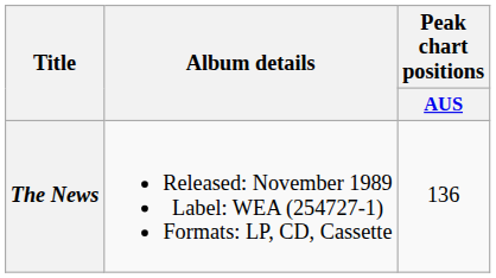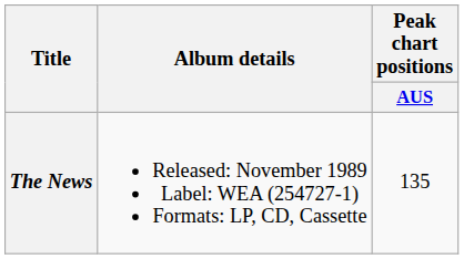The News | Peak chart positions / AUS: 136 -> 135
